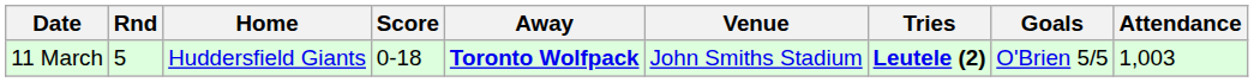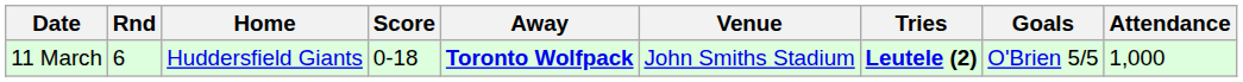11 March | Rnd: 5 -> 6
11 March | Attendance: 1,003 -> 1,000
